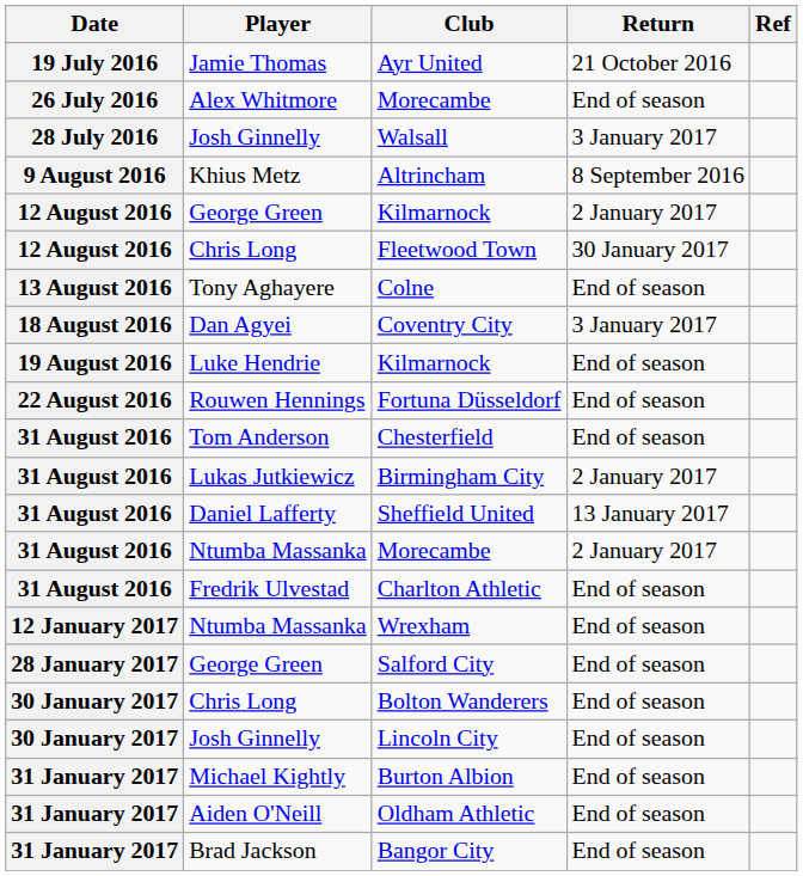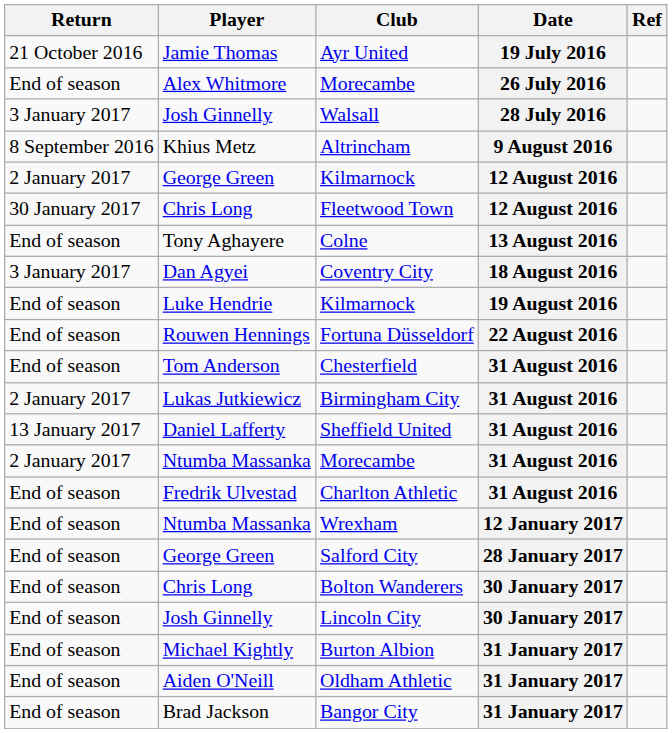columns swapped: Date <-> Return
